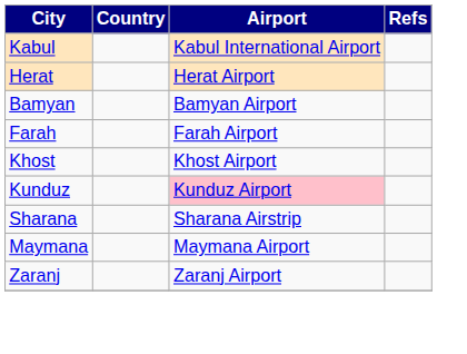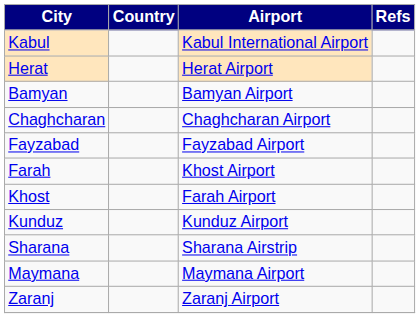+ row: Chaghcharan | Chaghcharan Airport
+ row: Fayzabad | Fayzabad Airport
Farah | Airport: Farah Airport -> Khost Airport
Khost | Airport: Khost Airport -> Farah Airport
Kunduz | Airport: pink background -> no background
